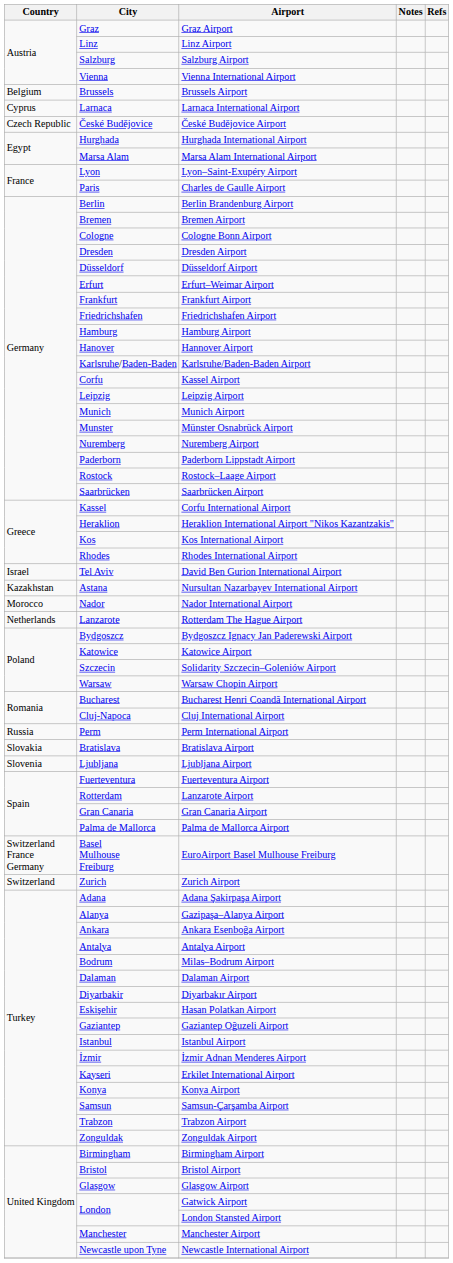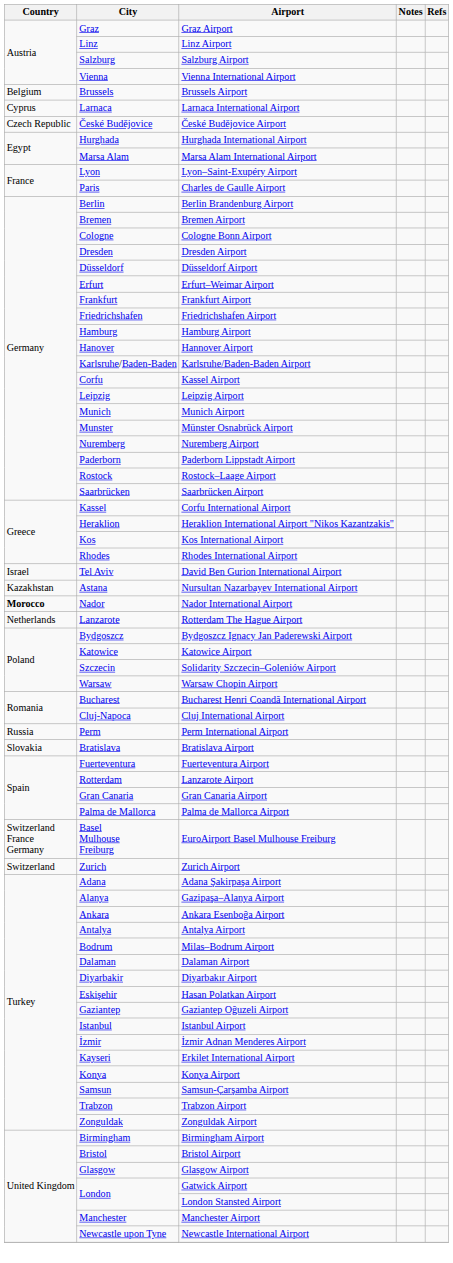Nador International Airport | Country: normal -> bold
- row: Slovenia | Ljubljana | Ljubljana Airport
